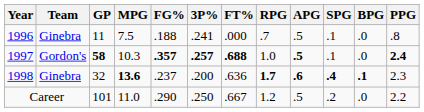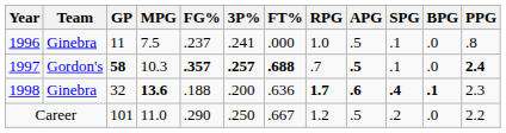1996 | FG%: .188 -> .237
1996 | RPG: .7 -> 1.0
1997 | RPG: 1.0 -> .7
1998 | FG%: .237 -> .188
